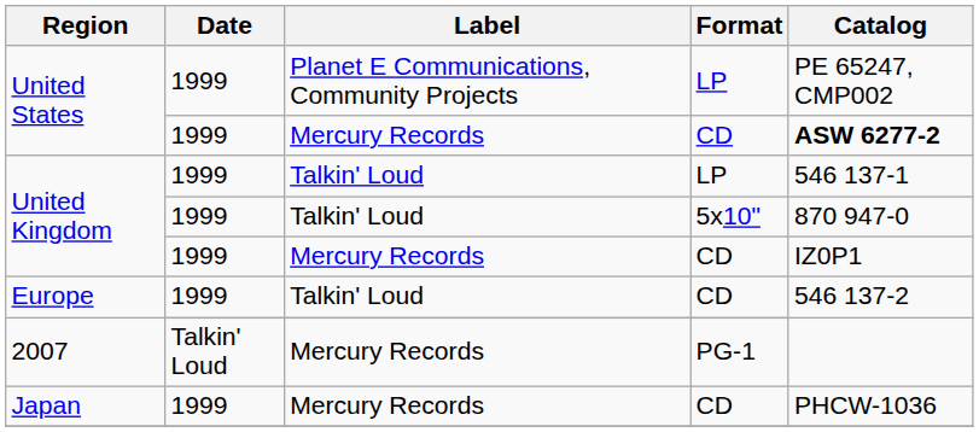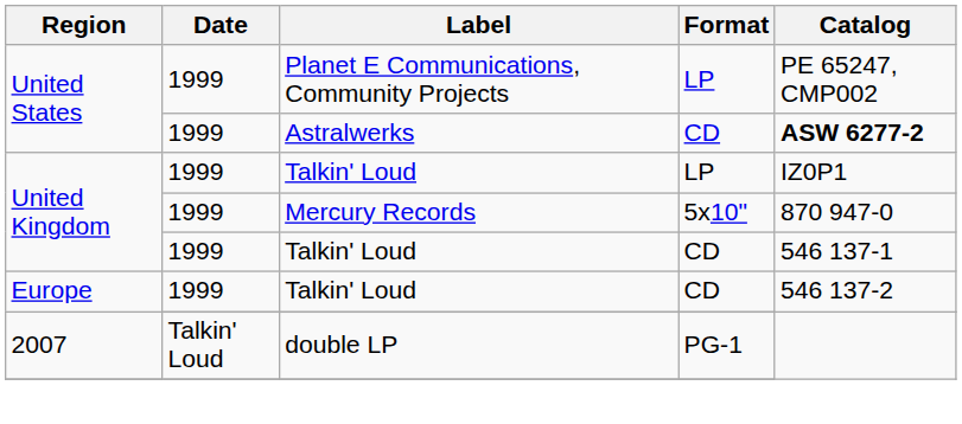United States / CD | Label: Mercury Records -> Astralwerks
United Kingdom / LP | Catalog: 546 137-1 -> IZ0P1
United Kingdom / 5x10" | Label: Talkin' Loud -> Mercury Records
United Kingdom / CD | Label: Mercury Records -> Talkin' Loud
United Kingdom / CD | Catalog: IZ0P1 -> 546 137-1
2007 | Label: Mercury Records -> double LP
- row: Japan | 1999 | Mercury Records | CD | PHCW-1036
